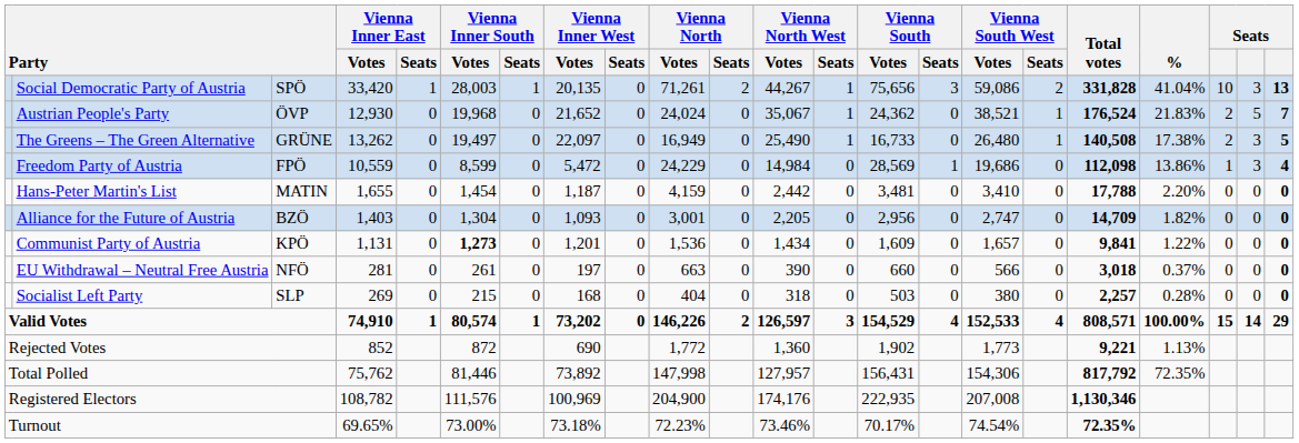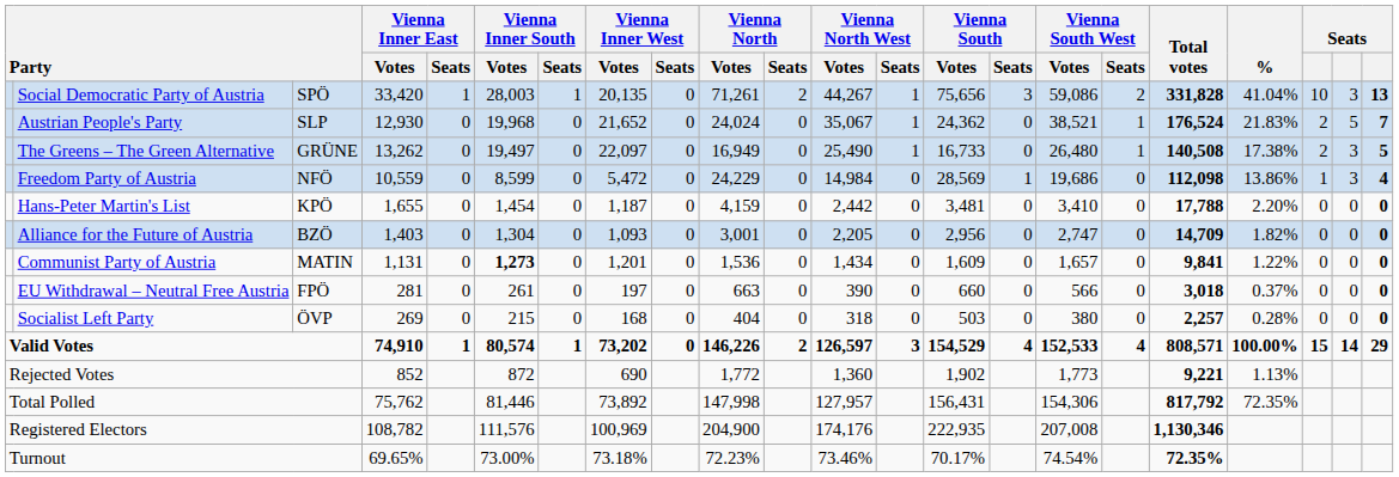Austrian People's Party | column 3: ÖVP -> SLP
Freedom Party of Austria | column 3: FPÖ -> NFÖ
Hans-Peter Martin's List | column 3: MATIN -> KPÖ
Communist Party of Austria | column 3: KPÖ -> MATIN
EU Withdrawal – Neutral Free Austria | column 3: NFÖ -> FPÖ
Socialist Left Party | column 3: SLP -> ÖVP
